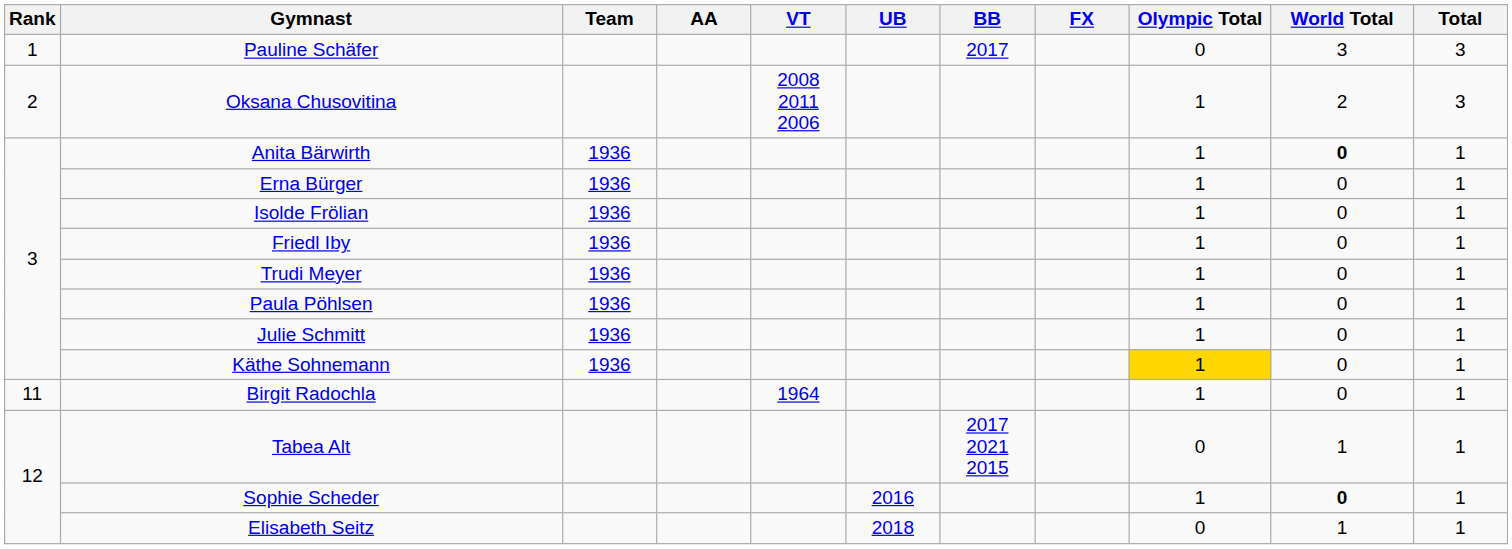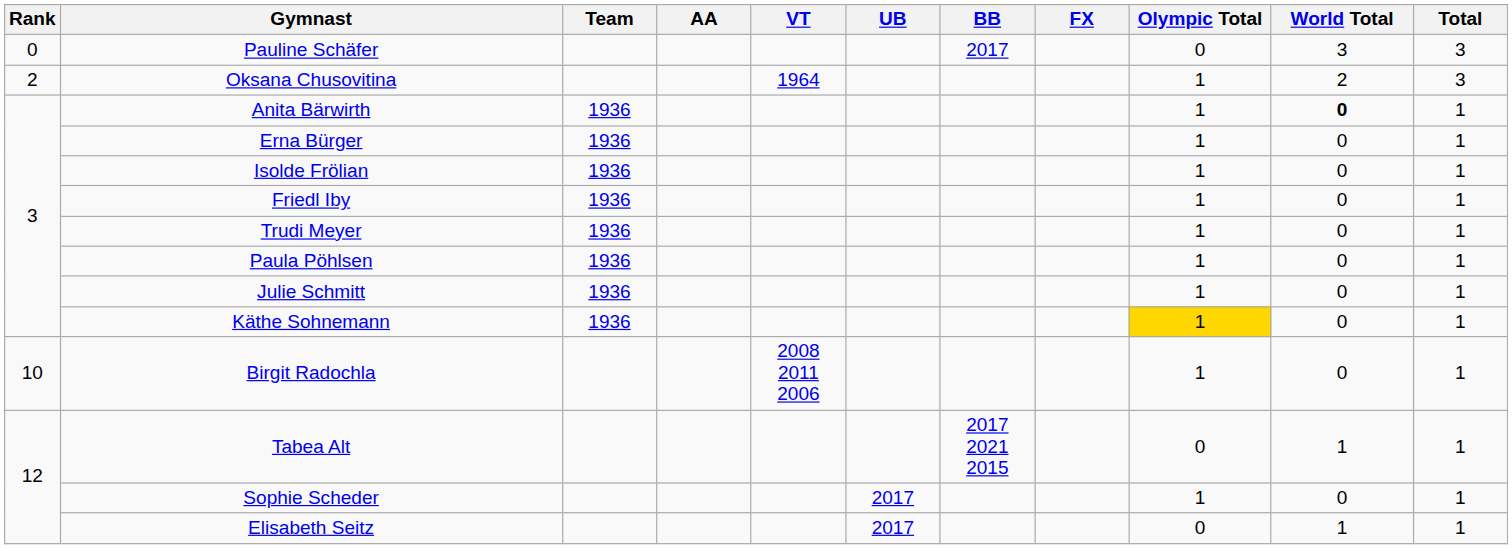Pauline Schäfer | Rank: 1 -> 0
Oksana Chusovitina | VT: 2008 2011 2006 -> 1964
Birgit Radochla | Rank: 11 -> 10
Birgit Radochla | VT: 1964 -> 2008 2011 2006
Sophie Scheder | UB: 2016 -> 2017
Sophie Scheder | World Total: bold -> normal
Elisabeth Seitz | UB: 2018 -> 2017
